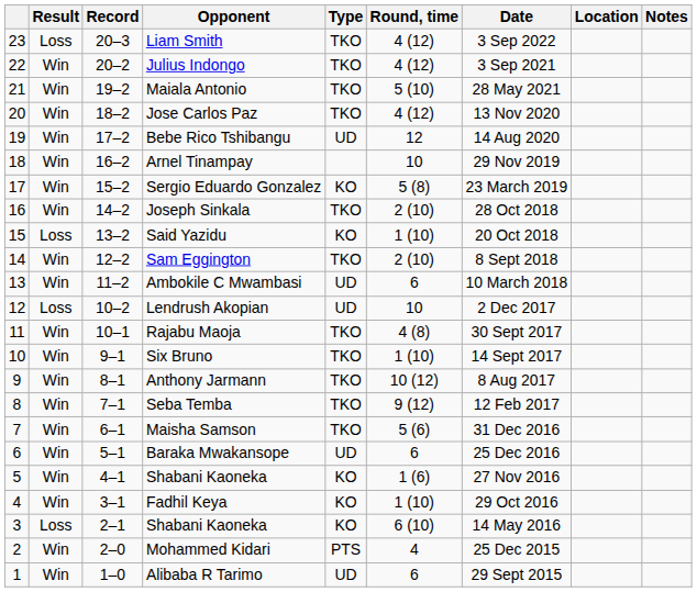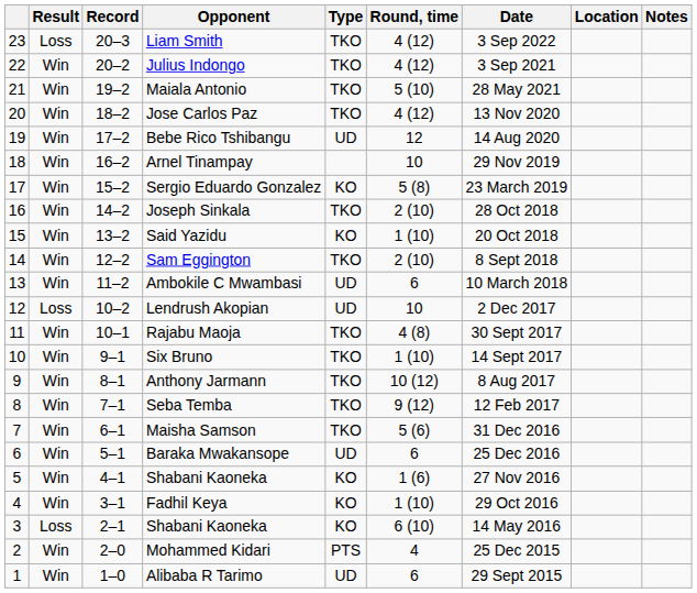Said Yazidu | Result: Loss -> Win
